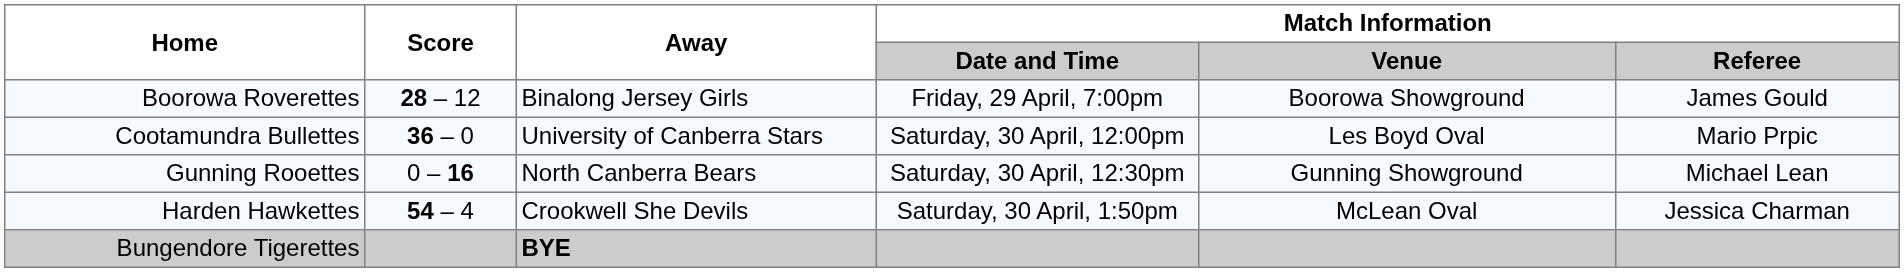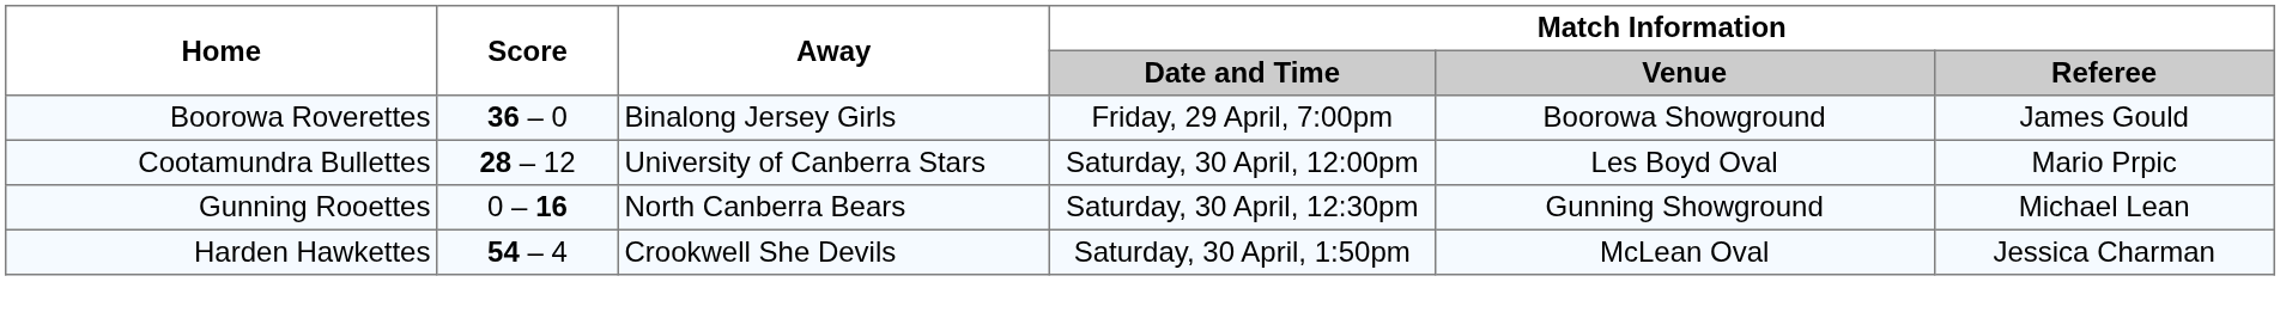Boorowa Roverettes | Score: 28 – 12 -> 36 – 0
Cootamundra Bullettes | Score: 36 – 0 -> 28 – 12
- row: Bungendore Tigerettes | BYE
